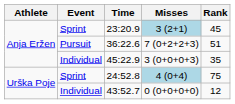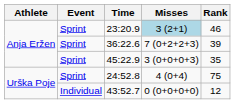23:20.9 | Rank: 45 -> 46
36:22.6 | Event: Pursuit -> Sprint
36:22.6 | Rank: 51 -> 39
45:22.9 | Event: Individual -> Sprint
24:52.8 | Misses: lightblue background -> no background
